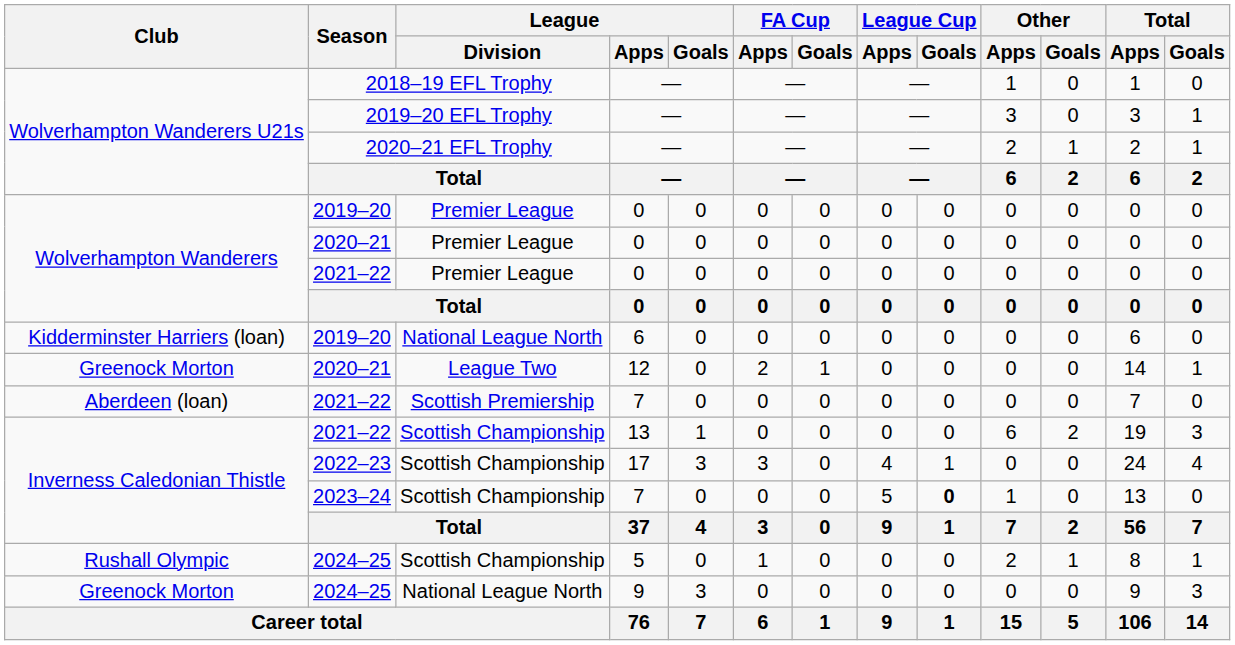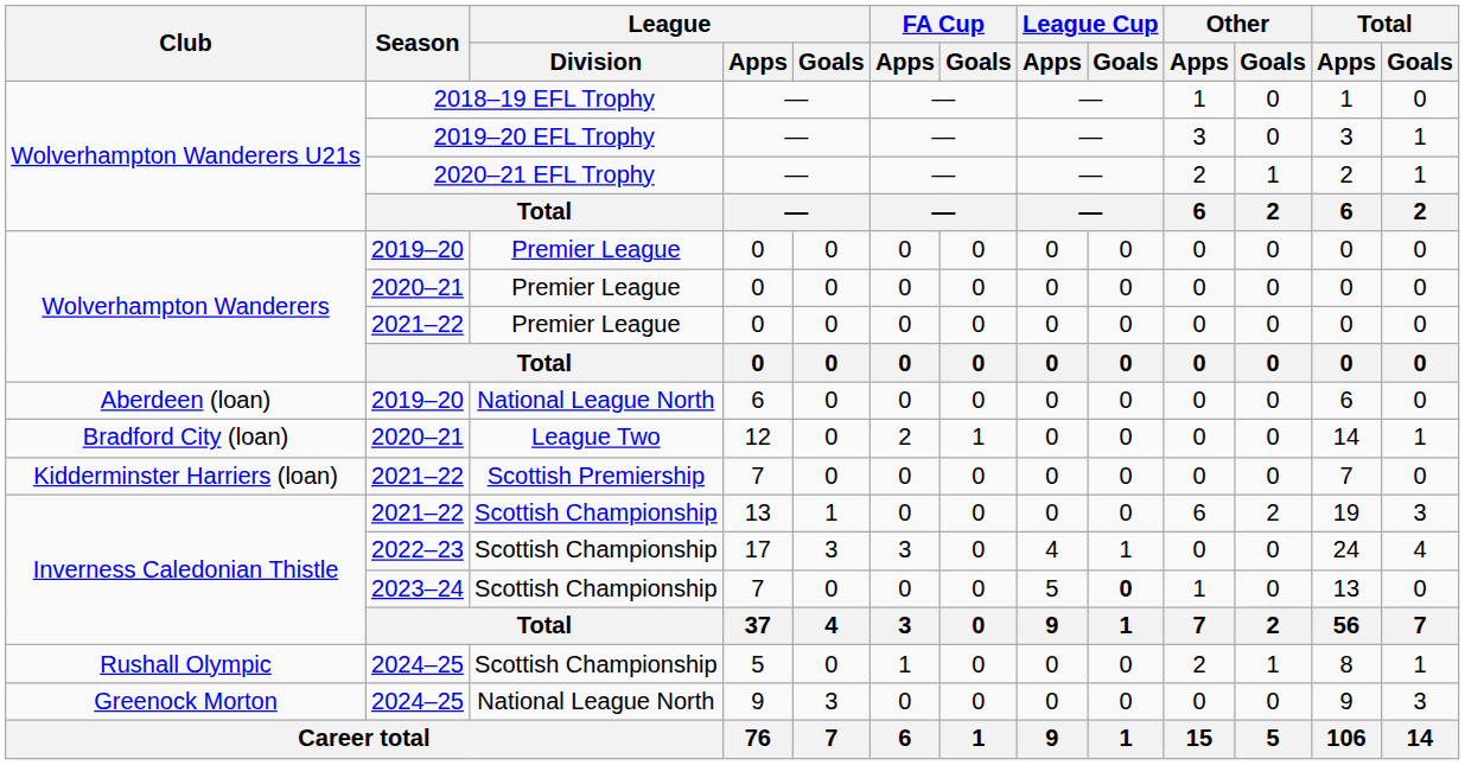2019–20 / 6 | Club: Kidderminster Harriers (loan) -> Aberdeen (loan)
2020–21 / 12 | Club: Greenock Morton -> Bradford City (loan)
2021–22 / 7 | Club: Aberdeen (loan) -> Kidderminster Harriers (loan)
